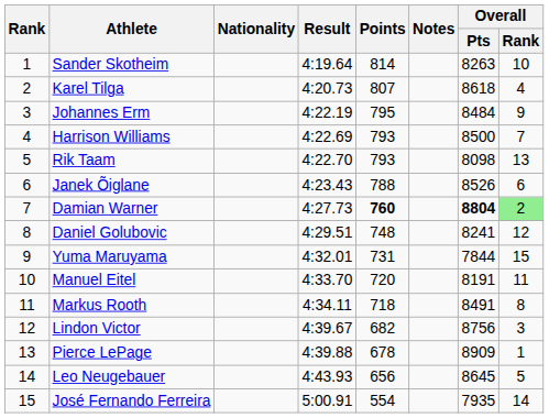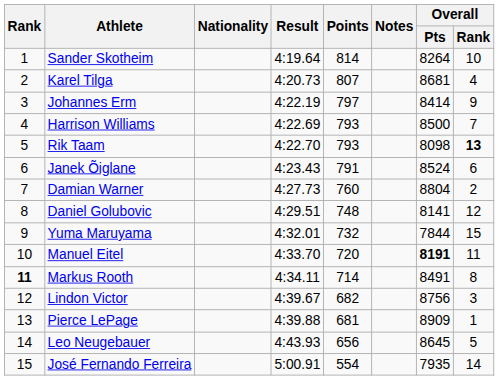Sander Skotheim | Overall / Pts: 8263 -> 8264
Karel Tilga | Overall / Pts: 8618 -> 8681
Johannes Erm | Points: 795 -> 797
Johannes Erm | Overall / Pts: 8484 -> 8414
Rik Taam | Overall / Rank: normal -> bold
Janek Õiglane | Points: 788 -> 791
Janek Õiglane | Overall / Pts: 8526 -> 8524
Damian Warner | Points: bold -> normal
Damian Warner | Overall / Pts: bold -> normal
Damian Warner | Overall / Rank: lightgreen background -> no background
Daniel Golubovic | Overall / Pts: 8241 -> 8141
Yuma Maruyama | Points: 731 -> 732
Manuel Eitel | Overall / Pts: normal -> bold
Markus Rooth | Rank: normal -> bold
Markus Rooth | Points: 718 -> 714
Pierce LePage | Points: 678 -> 681
